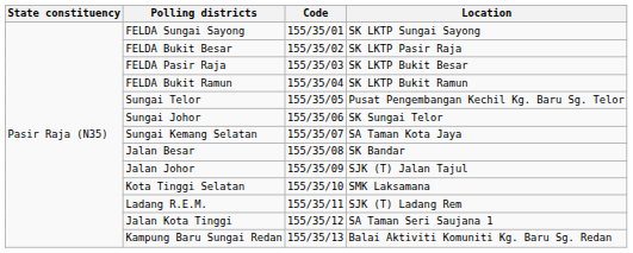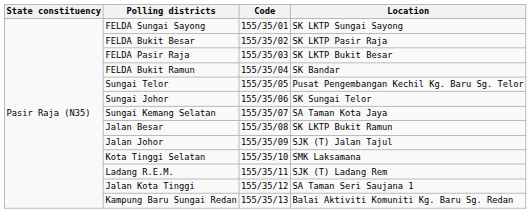FELDA Bukit Ramun | Location: SK LKTP Bukit Ramun -> SK Bandar
Jalan Besar | Location: SK Bandar -> SK LKTP Bukit Ramun
